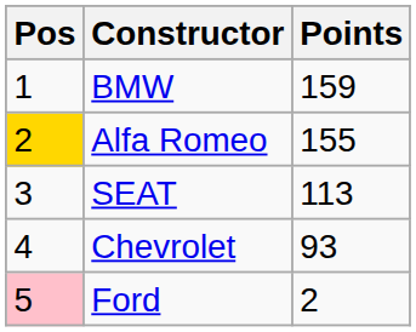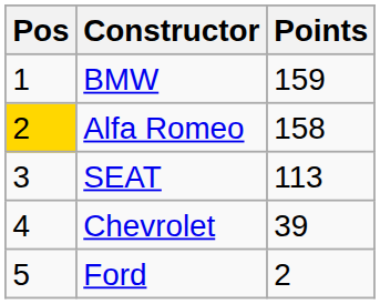Alfa Romeo | Points: 155 -> 158
Chevrolet | Points: 93 -> 39
Ford | Pos: pink background -> no background
